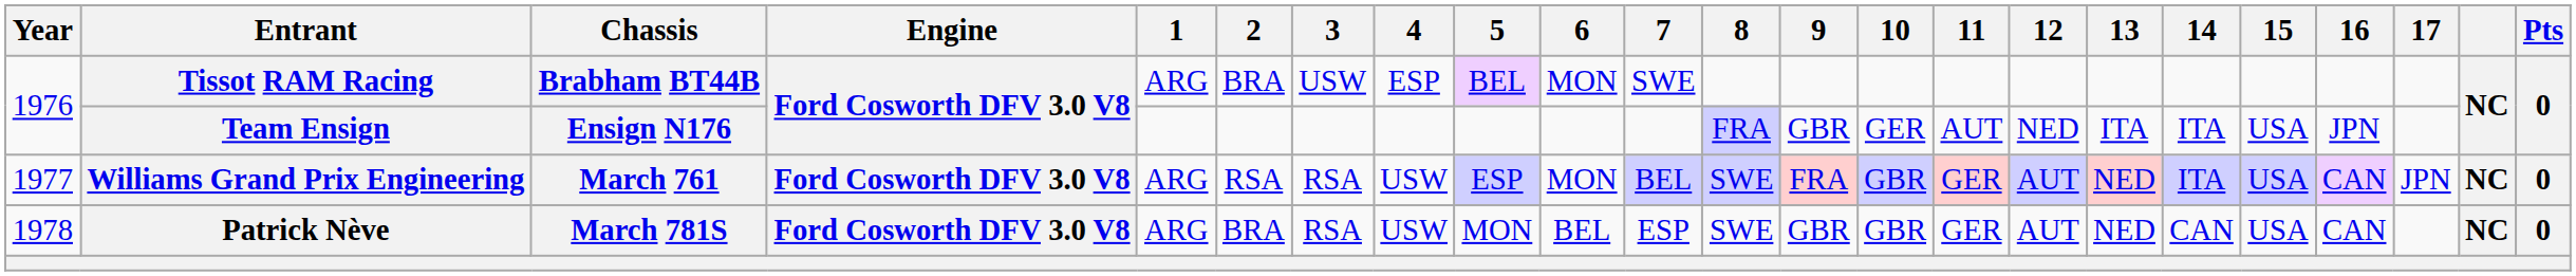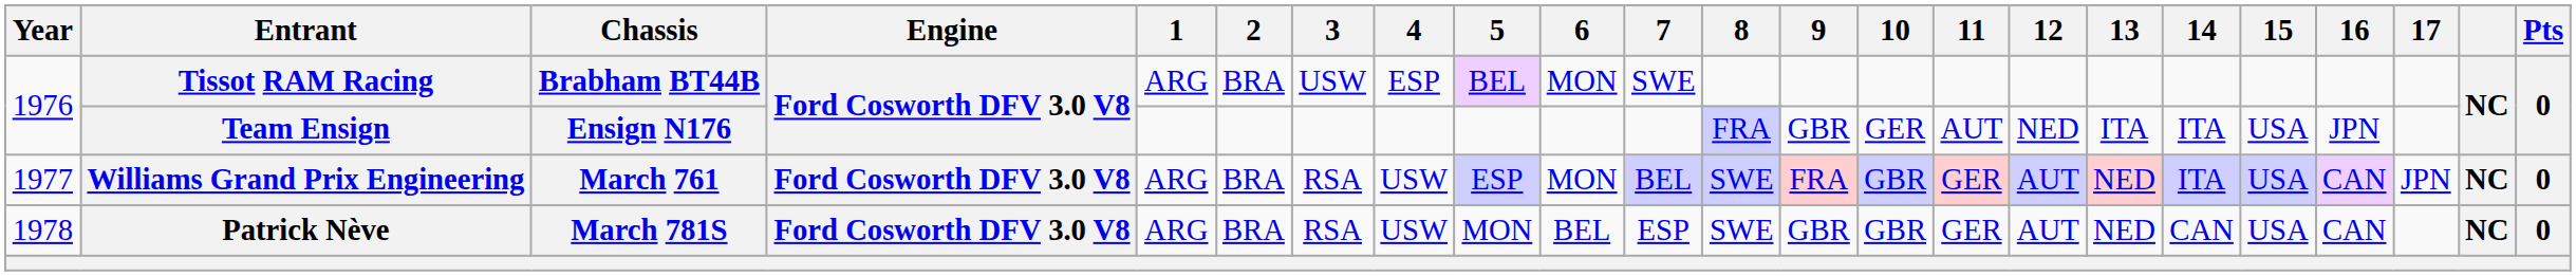Williams Grand Prix Engineering | 2: RSA -> BRA
